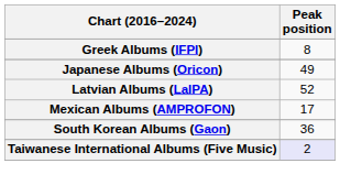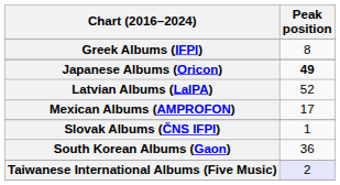Japanese Albums (Oricon) | Peak position: normal -> bold
+ row: Slovak Albums (ČNS IFPI) | 1
